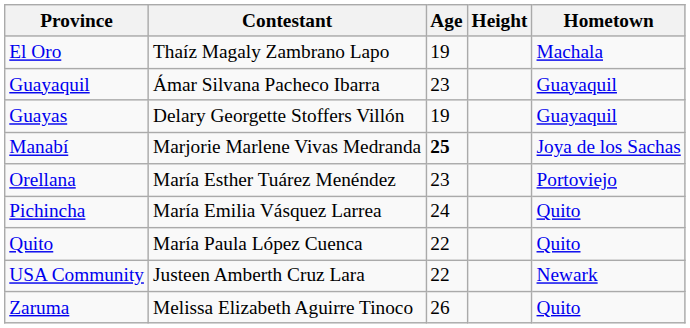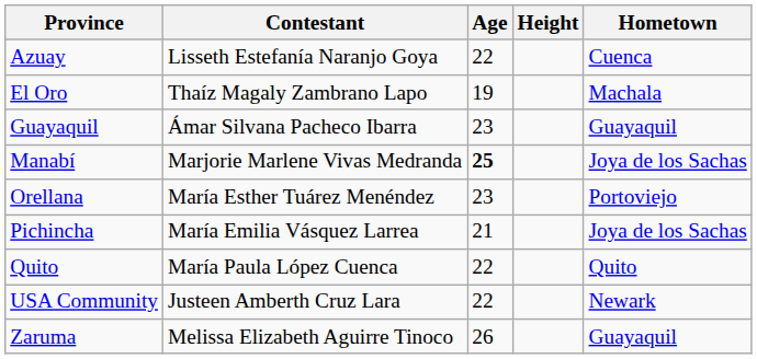+ row: Azuay | Lisseth Estefanía Naranjo Goya | 22 | Cuenca
- row: Guayas | Delary Georgette Stoffers Villón | 19 | Guayaquil
Pichincha | Age: 24 -> 21
Pichincha | Hometown: Quito -> Joya de los Sachas
Zaruma | Hometown: Quito -> Guayaquil
